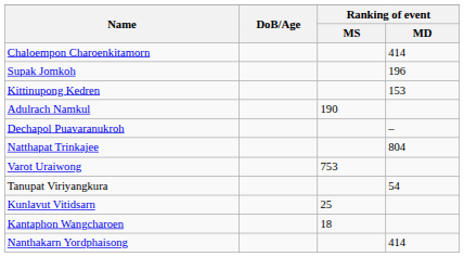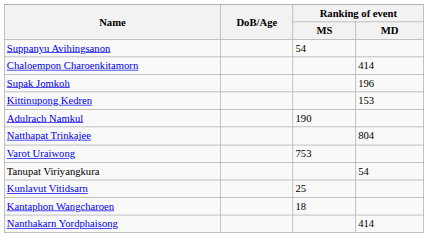+ row: Suppanyu Avihingsanon | 54
- row: Dechapol Puavaranukroh | –
